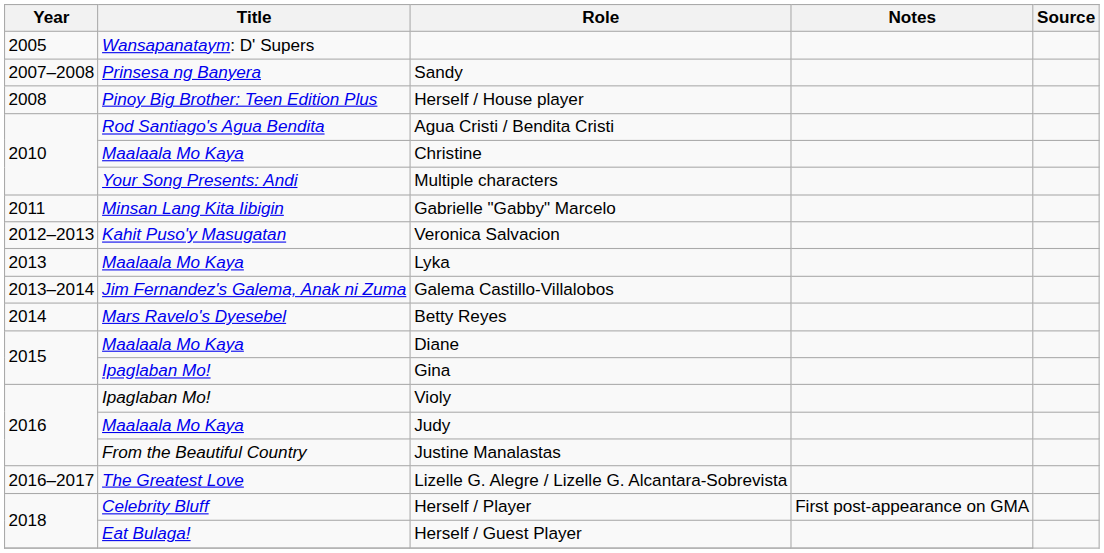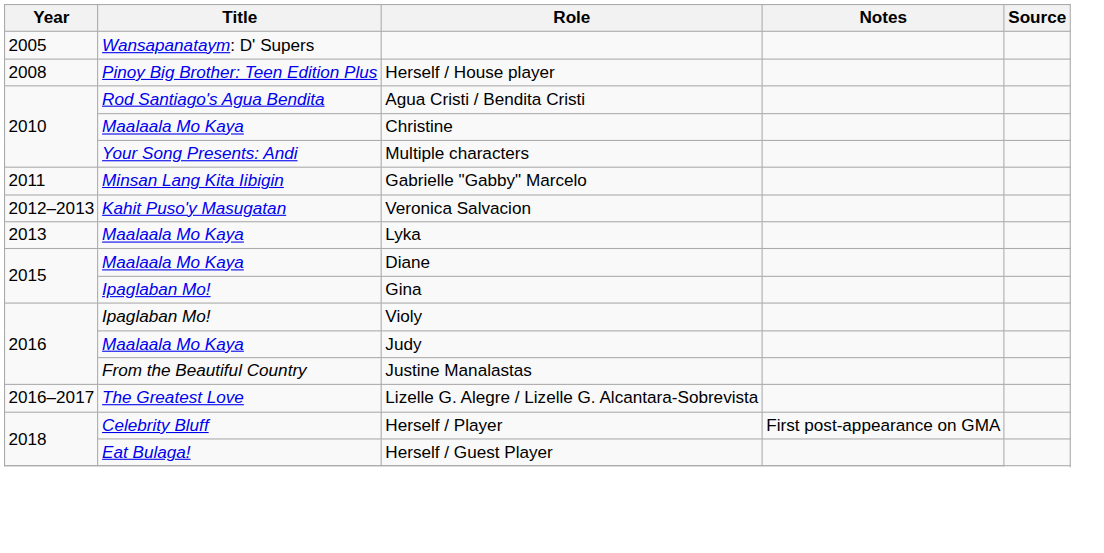- row: 2007–2008 | Prinsesa ng Banyera | Sandy
- row: 2013–2014 | Jim Fernandez's Galema, Anak ni Zuma | Galema Castillo-Villalobos
- row: 2014 | Mars Ravelo's Dyesebel | Betty Reyes
